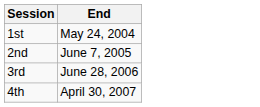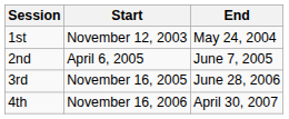+ column: Start | November 12, 2003 | April 6, 2005 | November 16, 2005 | November 16, 2006
